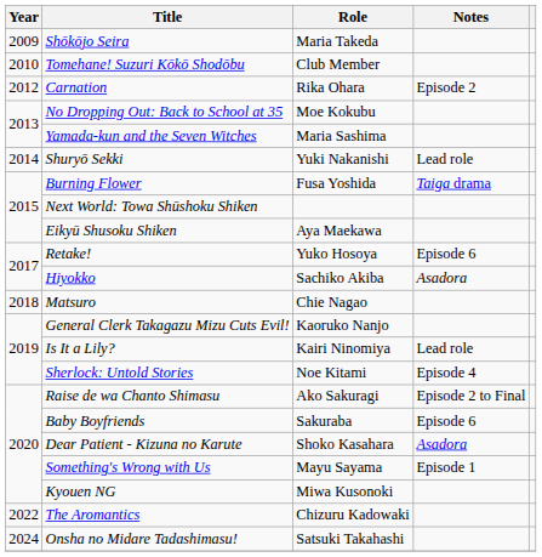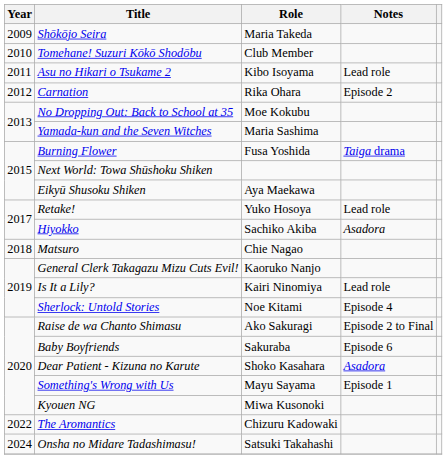+ row: 2011 | Asu no Hikari o Tsukame 2 | Kibo Isoyama | Lead role
- row: 2014 | Shuryō Sekki | Yuki Nakanishi | Lead role
Retake! | Notes: Episode 6 -> Lead role
